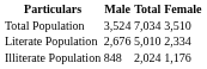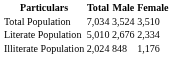columns swapped: Total <-> Male
